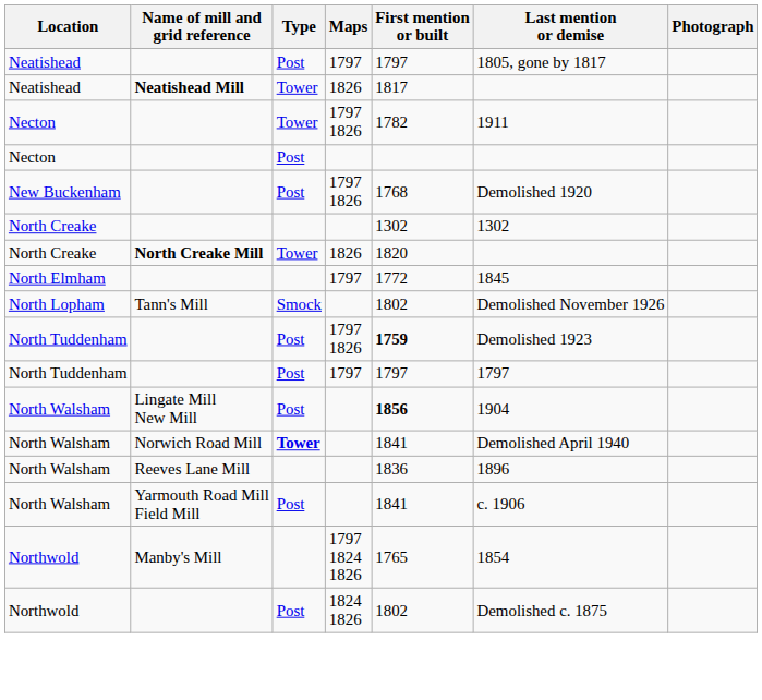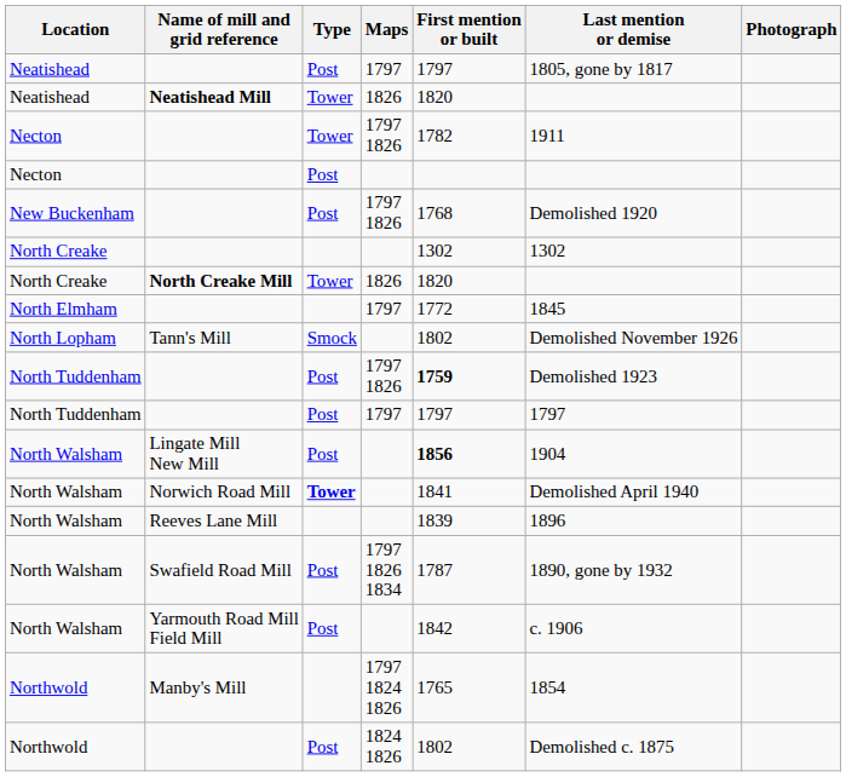Neatishead Mill | First mention or built: 1817 -> 1820
Reeves Lane Mill | First mention or built: 1836 -> 1839
+ row: North Walsham | Swafield Road Mill | Post | 1797 1826 1834 | 1787 | 1890, gone by 1932
Yarmouth Road Mill Field Mill | First mention or built: 1841 -> 1842
